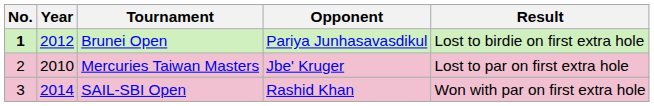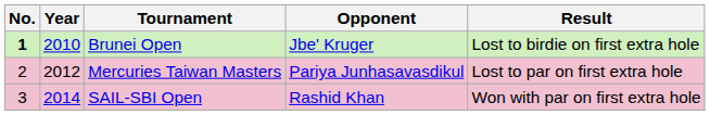Brunei Open | Year: 2012 -> 2010
Brunei Open | Opponent: Pariya Junhasavasdikul -> Jbe' Kruger
Mercuries Taiwan Masters | Year: 2010 -> 2012
Mercuries Taiwan Masters | Opponent: Jbe' Kruger -> Pariya Junhasavasdikul
